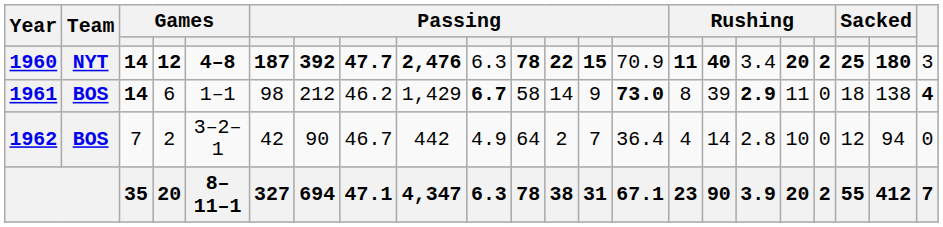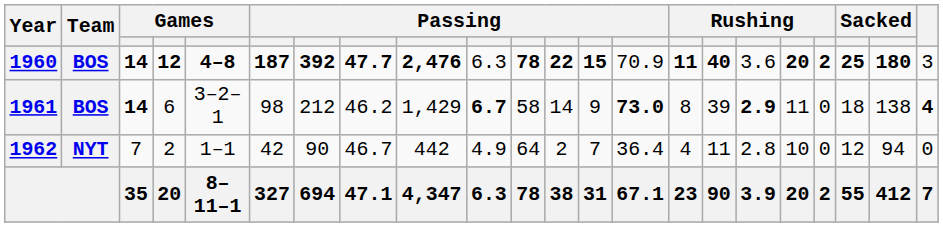1960 | Team: NYT -> BOS
1960 | column 17: 3.4 -> 3.6
1961 | column 5: 1–1 -> 3–2–1
1962 | Team: BOS -> NYT
1962 | column 5: 3–2–1 -> 1–1
1962 | column 16: 14 -> 11
